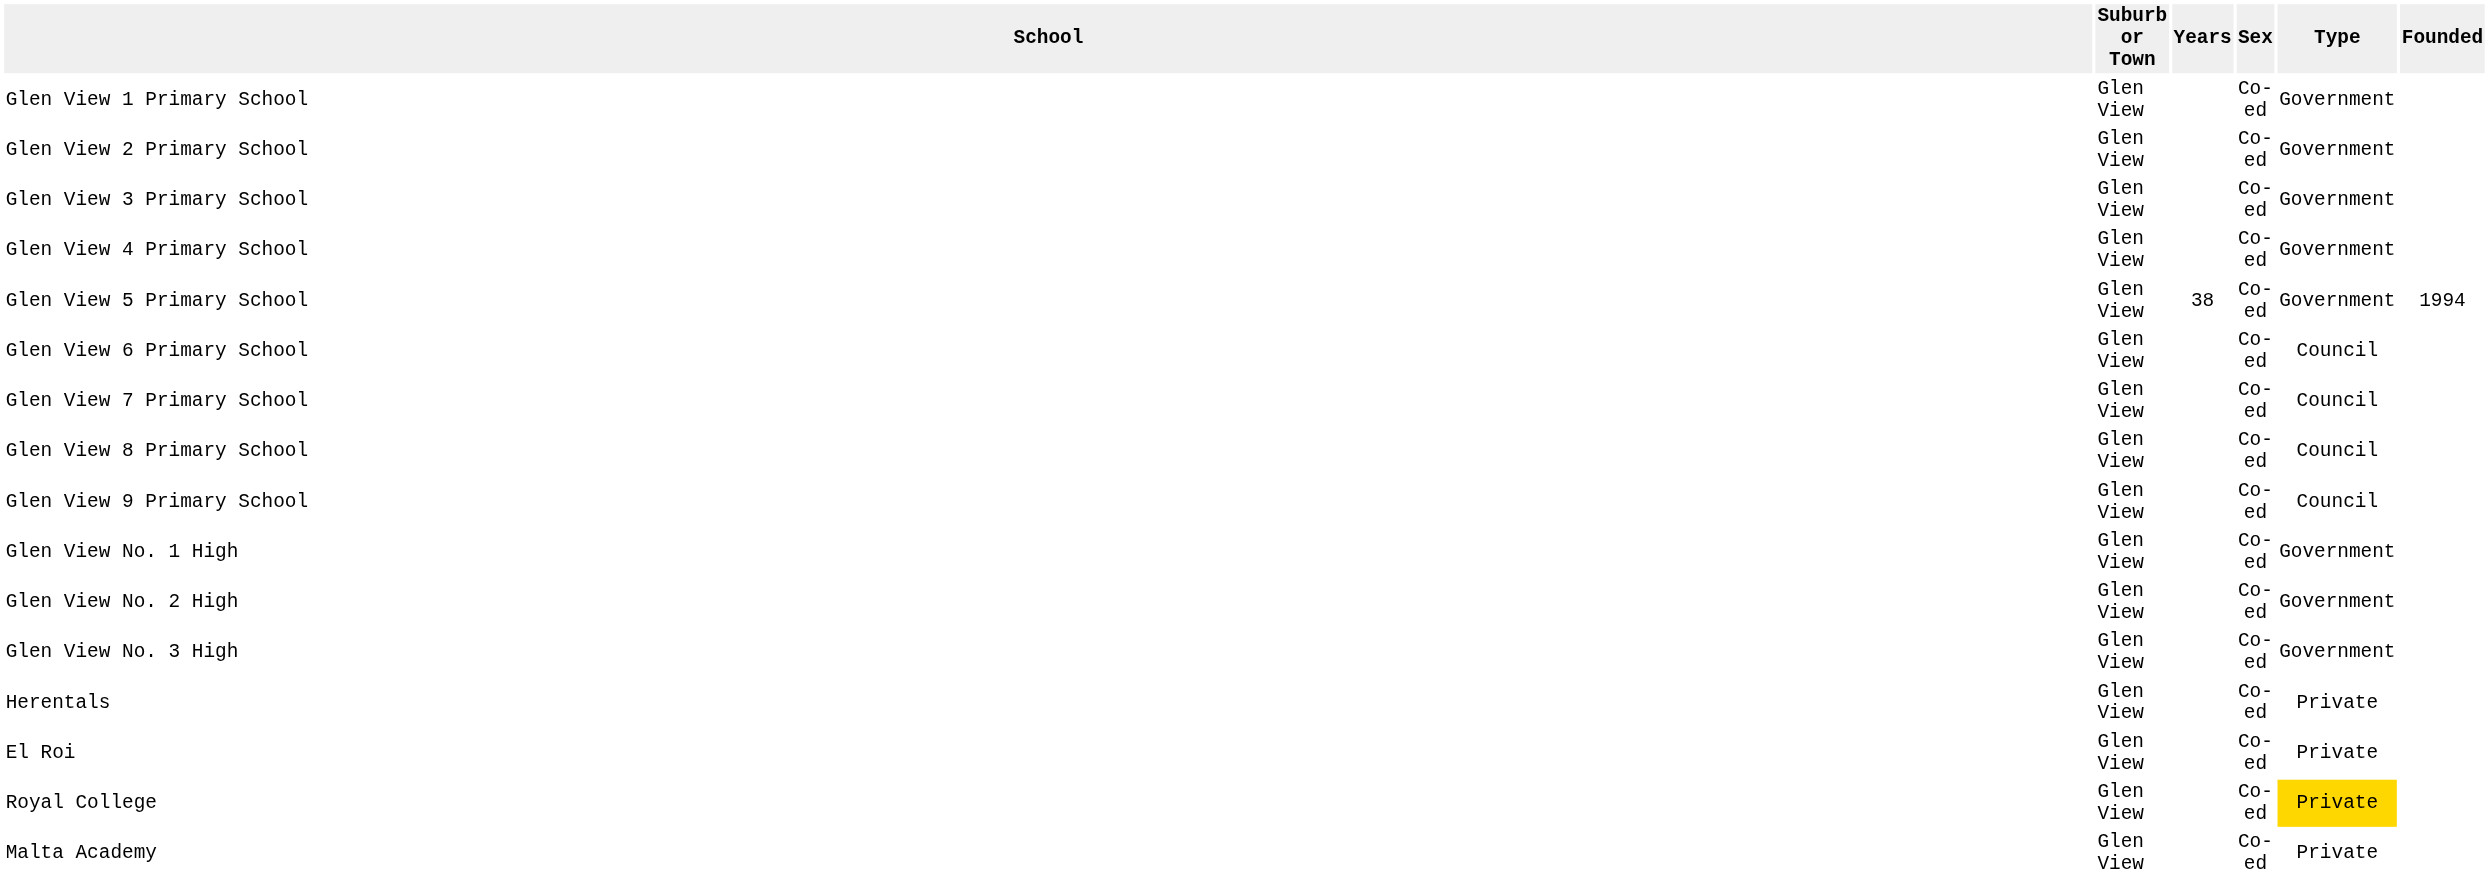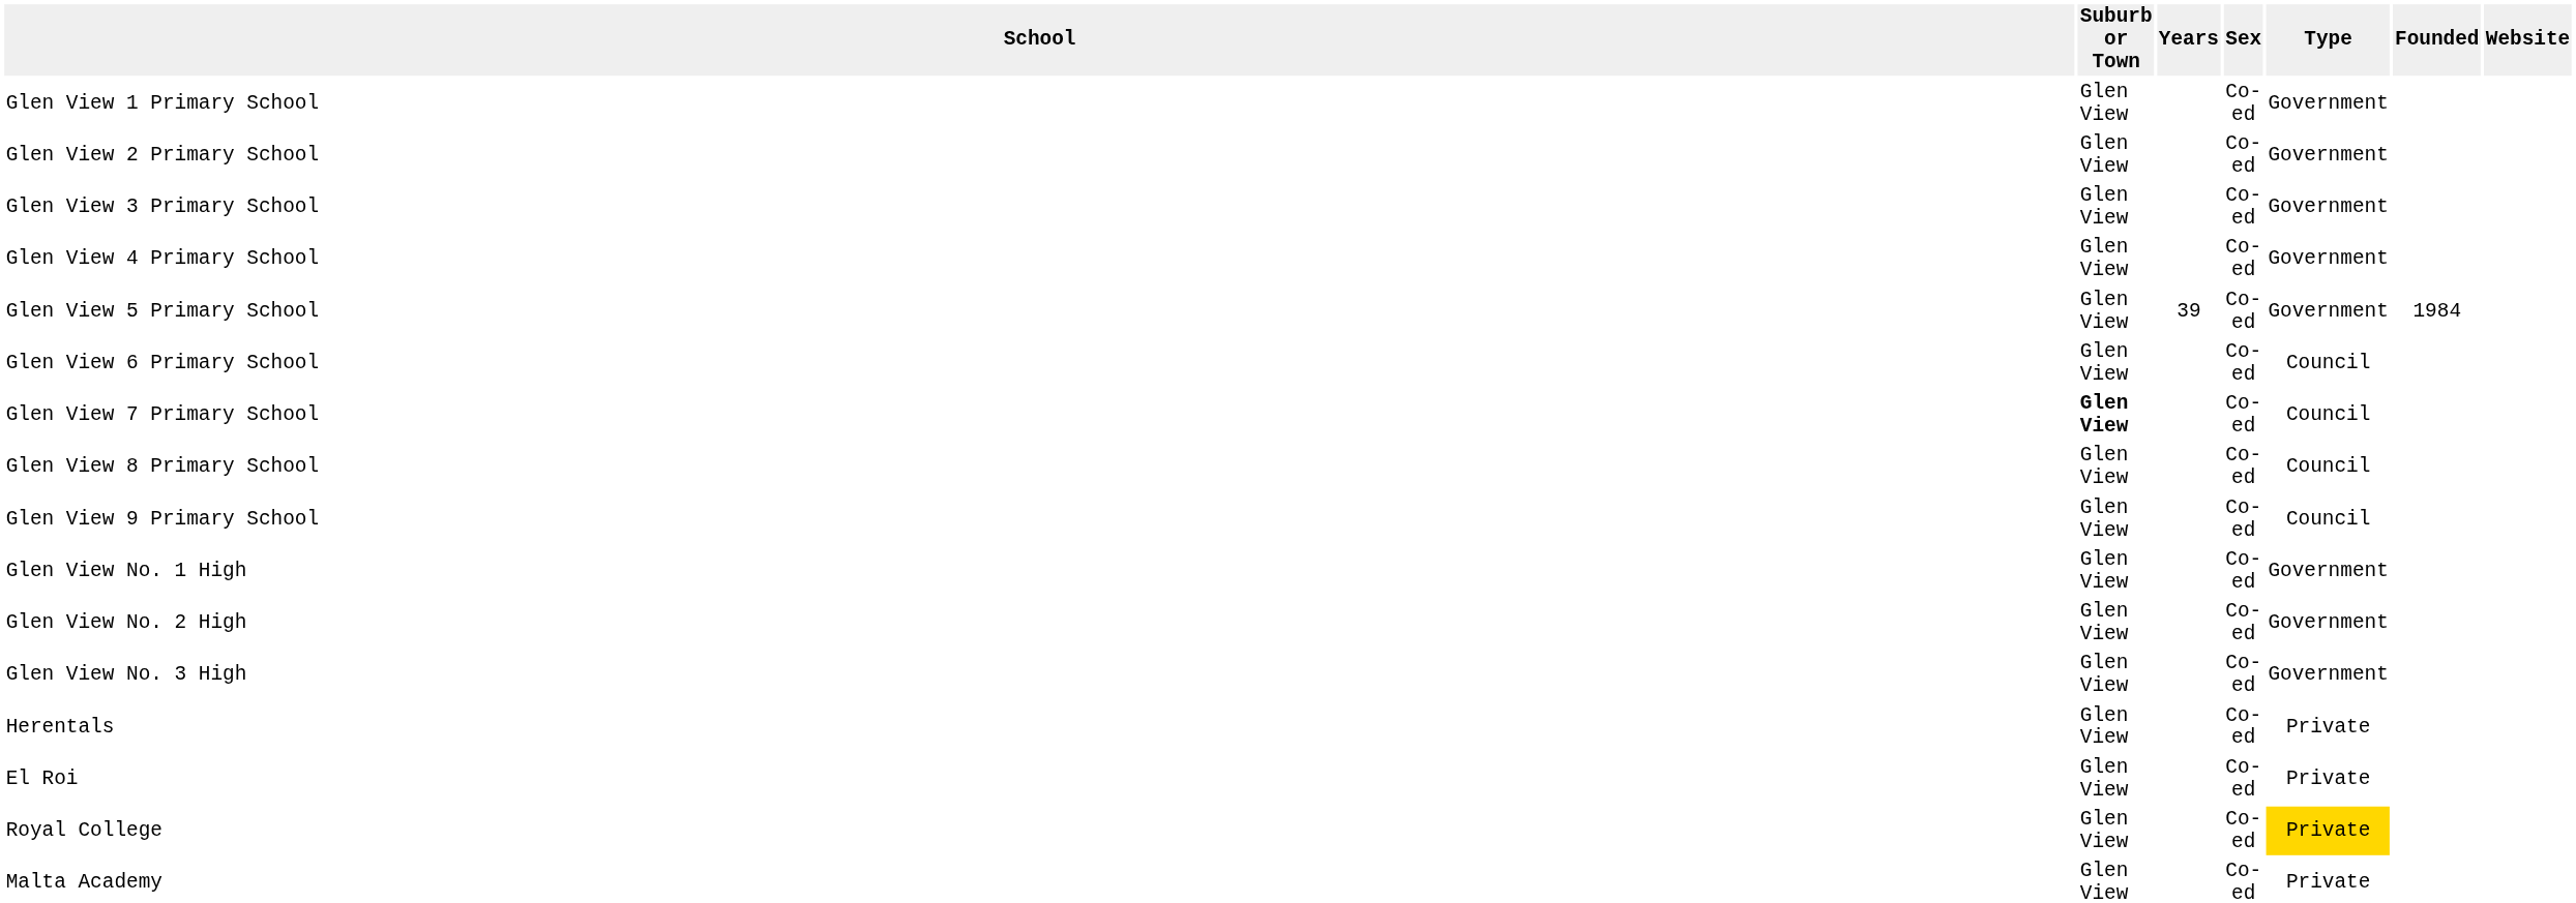+ column: Website
Glen View 5 Primary School | Years: 38 -> 39
Glen View 5 Primary School | Founded: 1994 -> 1984
Glen View 7 Primary School | Suburb or Town: normal -> bold
